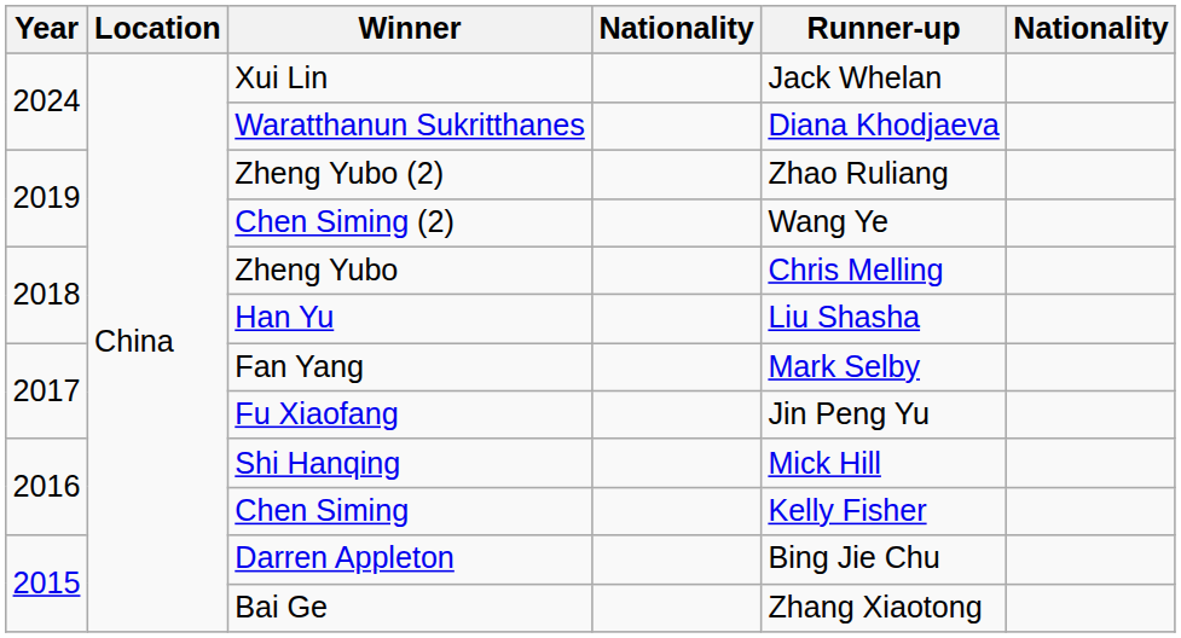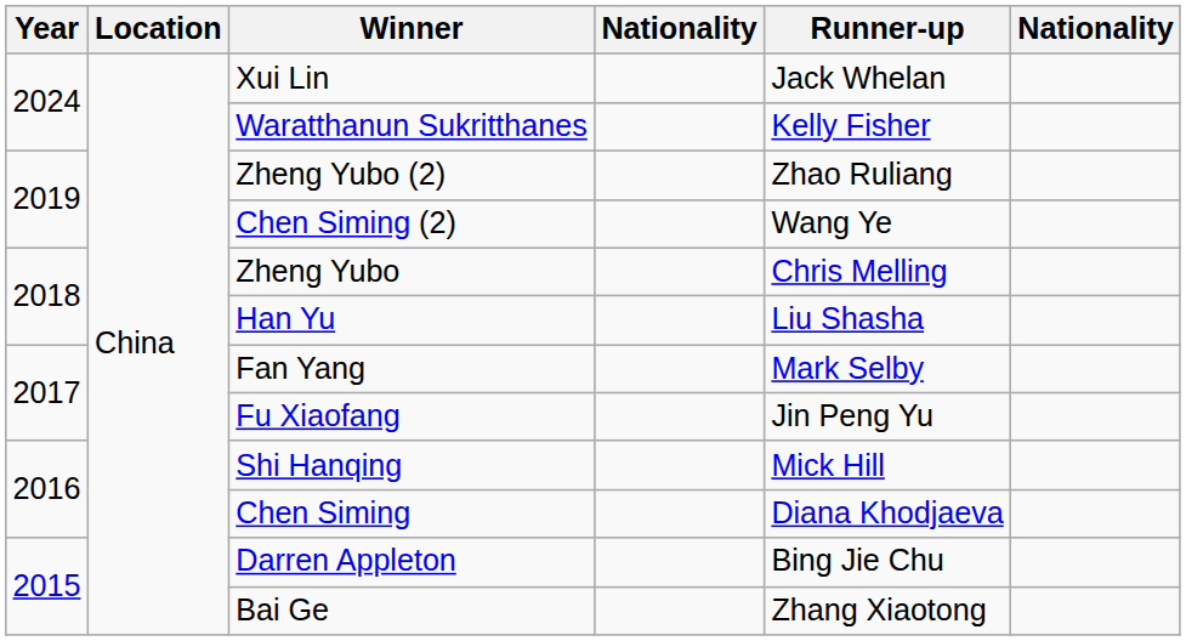Waratthanun Sukritthanes | Runner-up: Diana Khodjaeva -> Kelly Fisher
Chen Siming | Runner-up: Kelly Fisher -> Diana Khodjaeva
